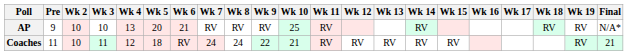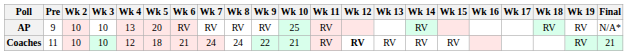AP | Wk 6: 21 -> RV
Coaches | Wk 3: 11 -> 10
Coaches | Wk 6: RV -> 21
Coaches | Wk 12: normal -> bold
